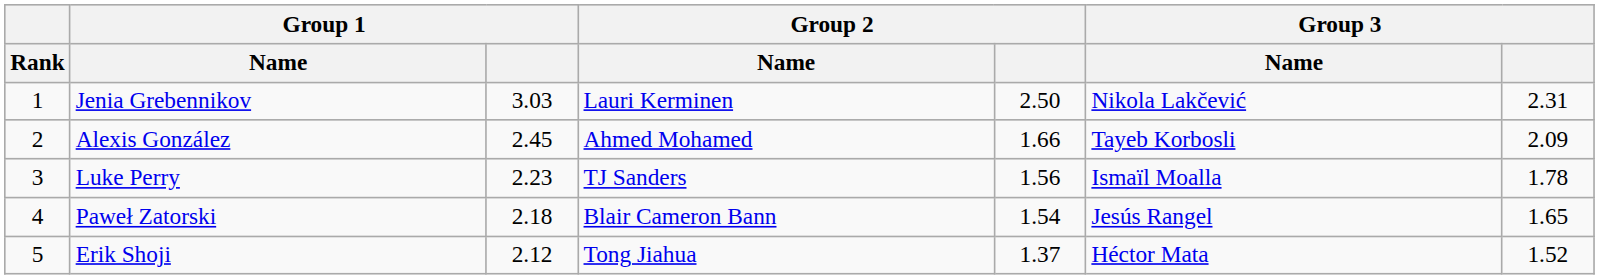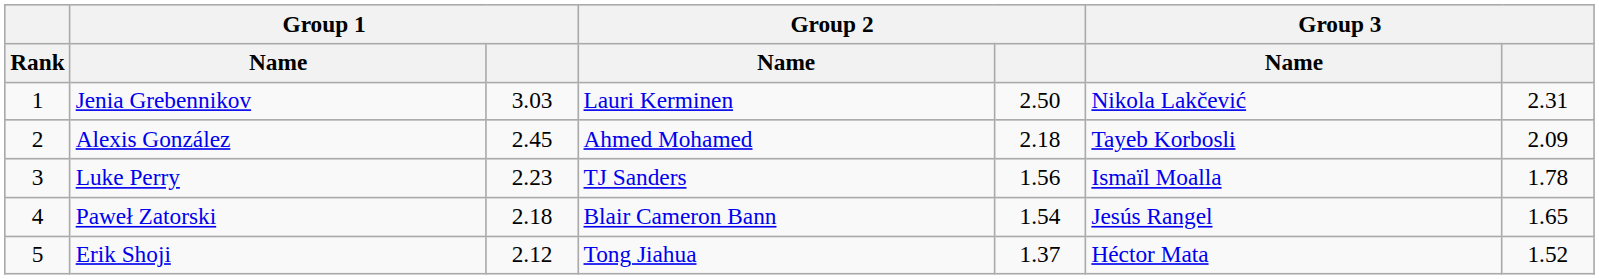Alexis González | Group 2: 1.66 -> 2.18
